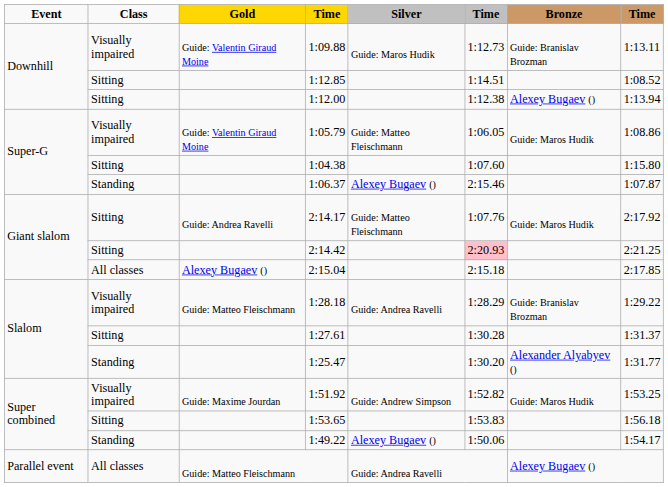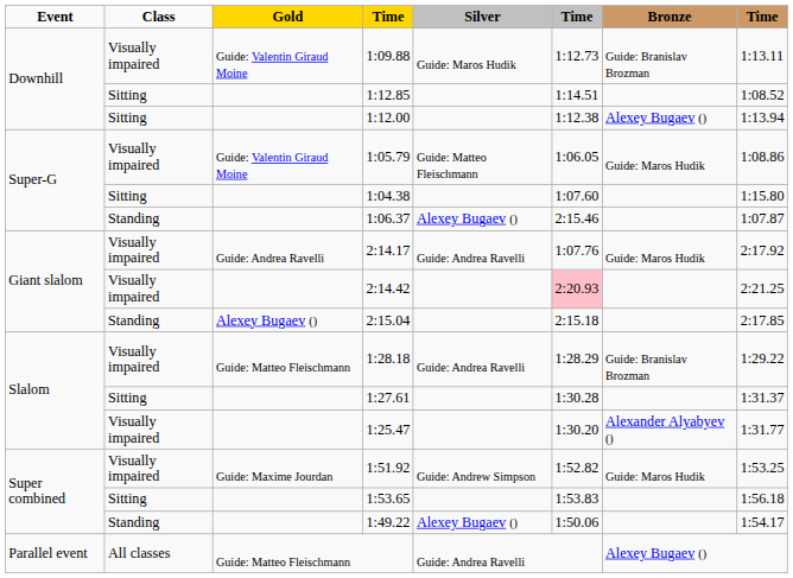2:14.17 | Class: Sitting -> Visually impaired
2:14.17 | Silver: Guide: Matteo Fleischmann -> Guide: Andrea Ravelli
2:14.42 | Class: Sitting -> Visually impaired
2:15.04 | Class: All classes -> Standing
1:25.47 | Class: Standing -> Visually impaired
